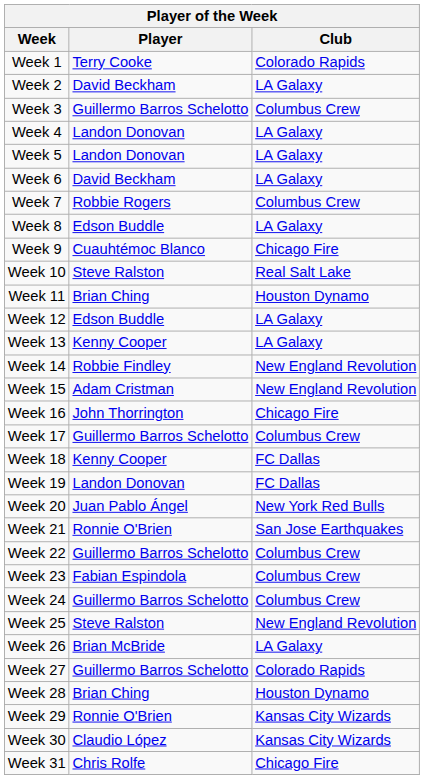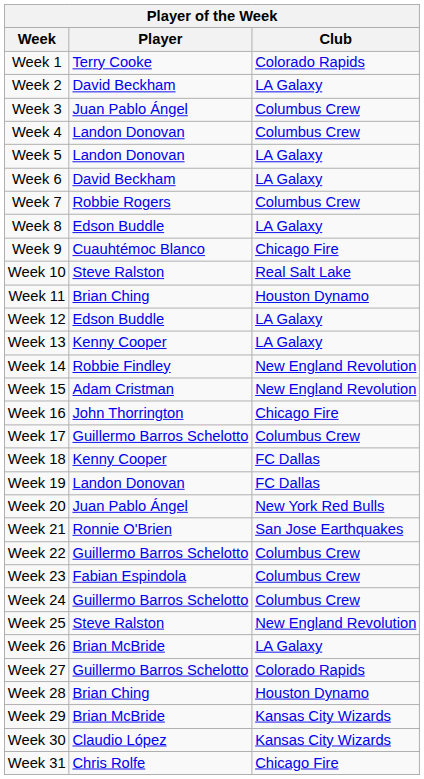Week 3 | Player: Guillermo Barros Schelotto -> Juan Pablo Ángel
Week 4 | Club: LA Galaxy -> Columbus Crew
Week 29 | Player: Ronnie O'Brien -> Brian McBride
